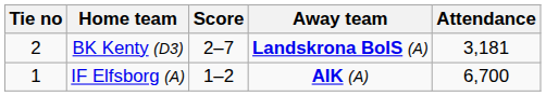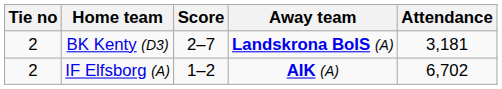IF Elfsborg (A) | Tie no: 1 -> 2
IF Elfsborg (A) | Attendance: 6,700 -> 6,702
